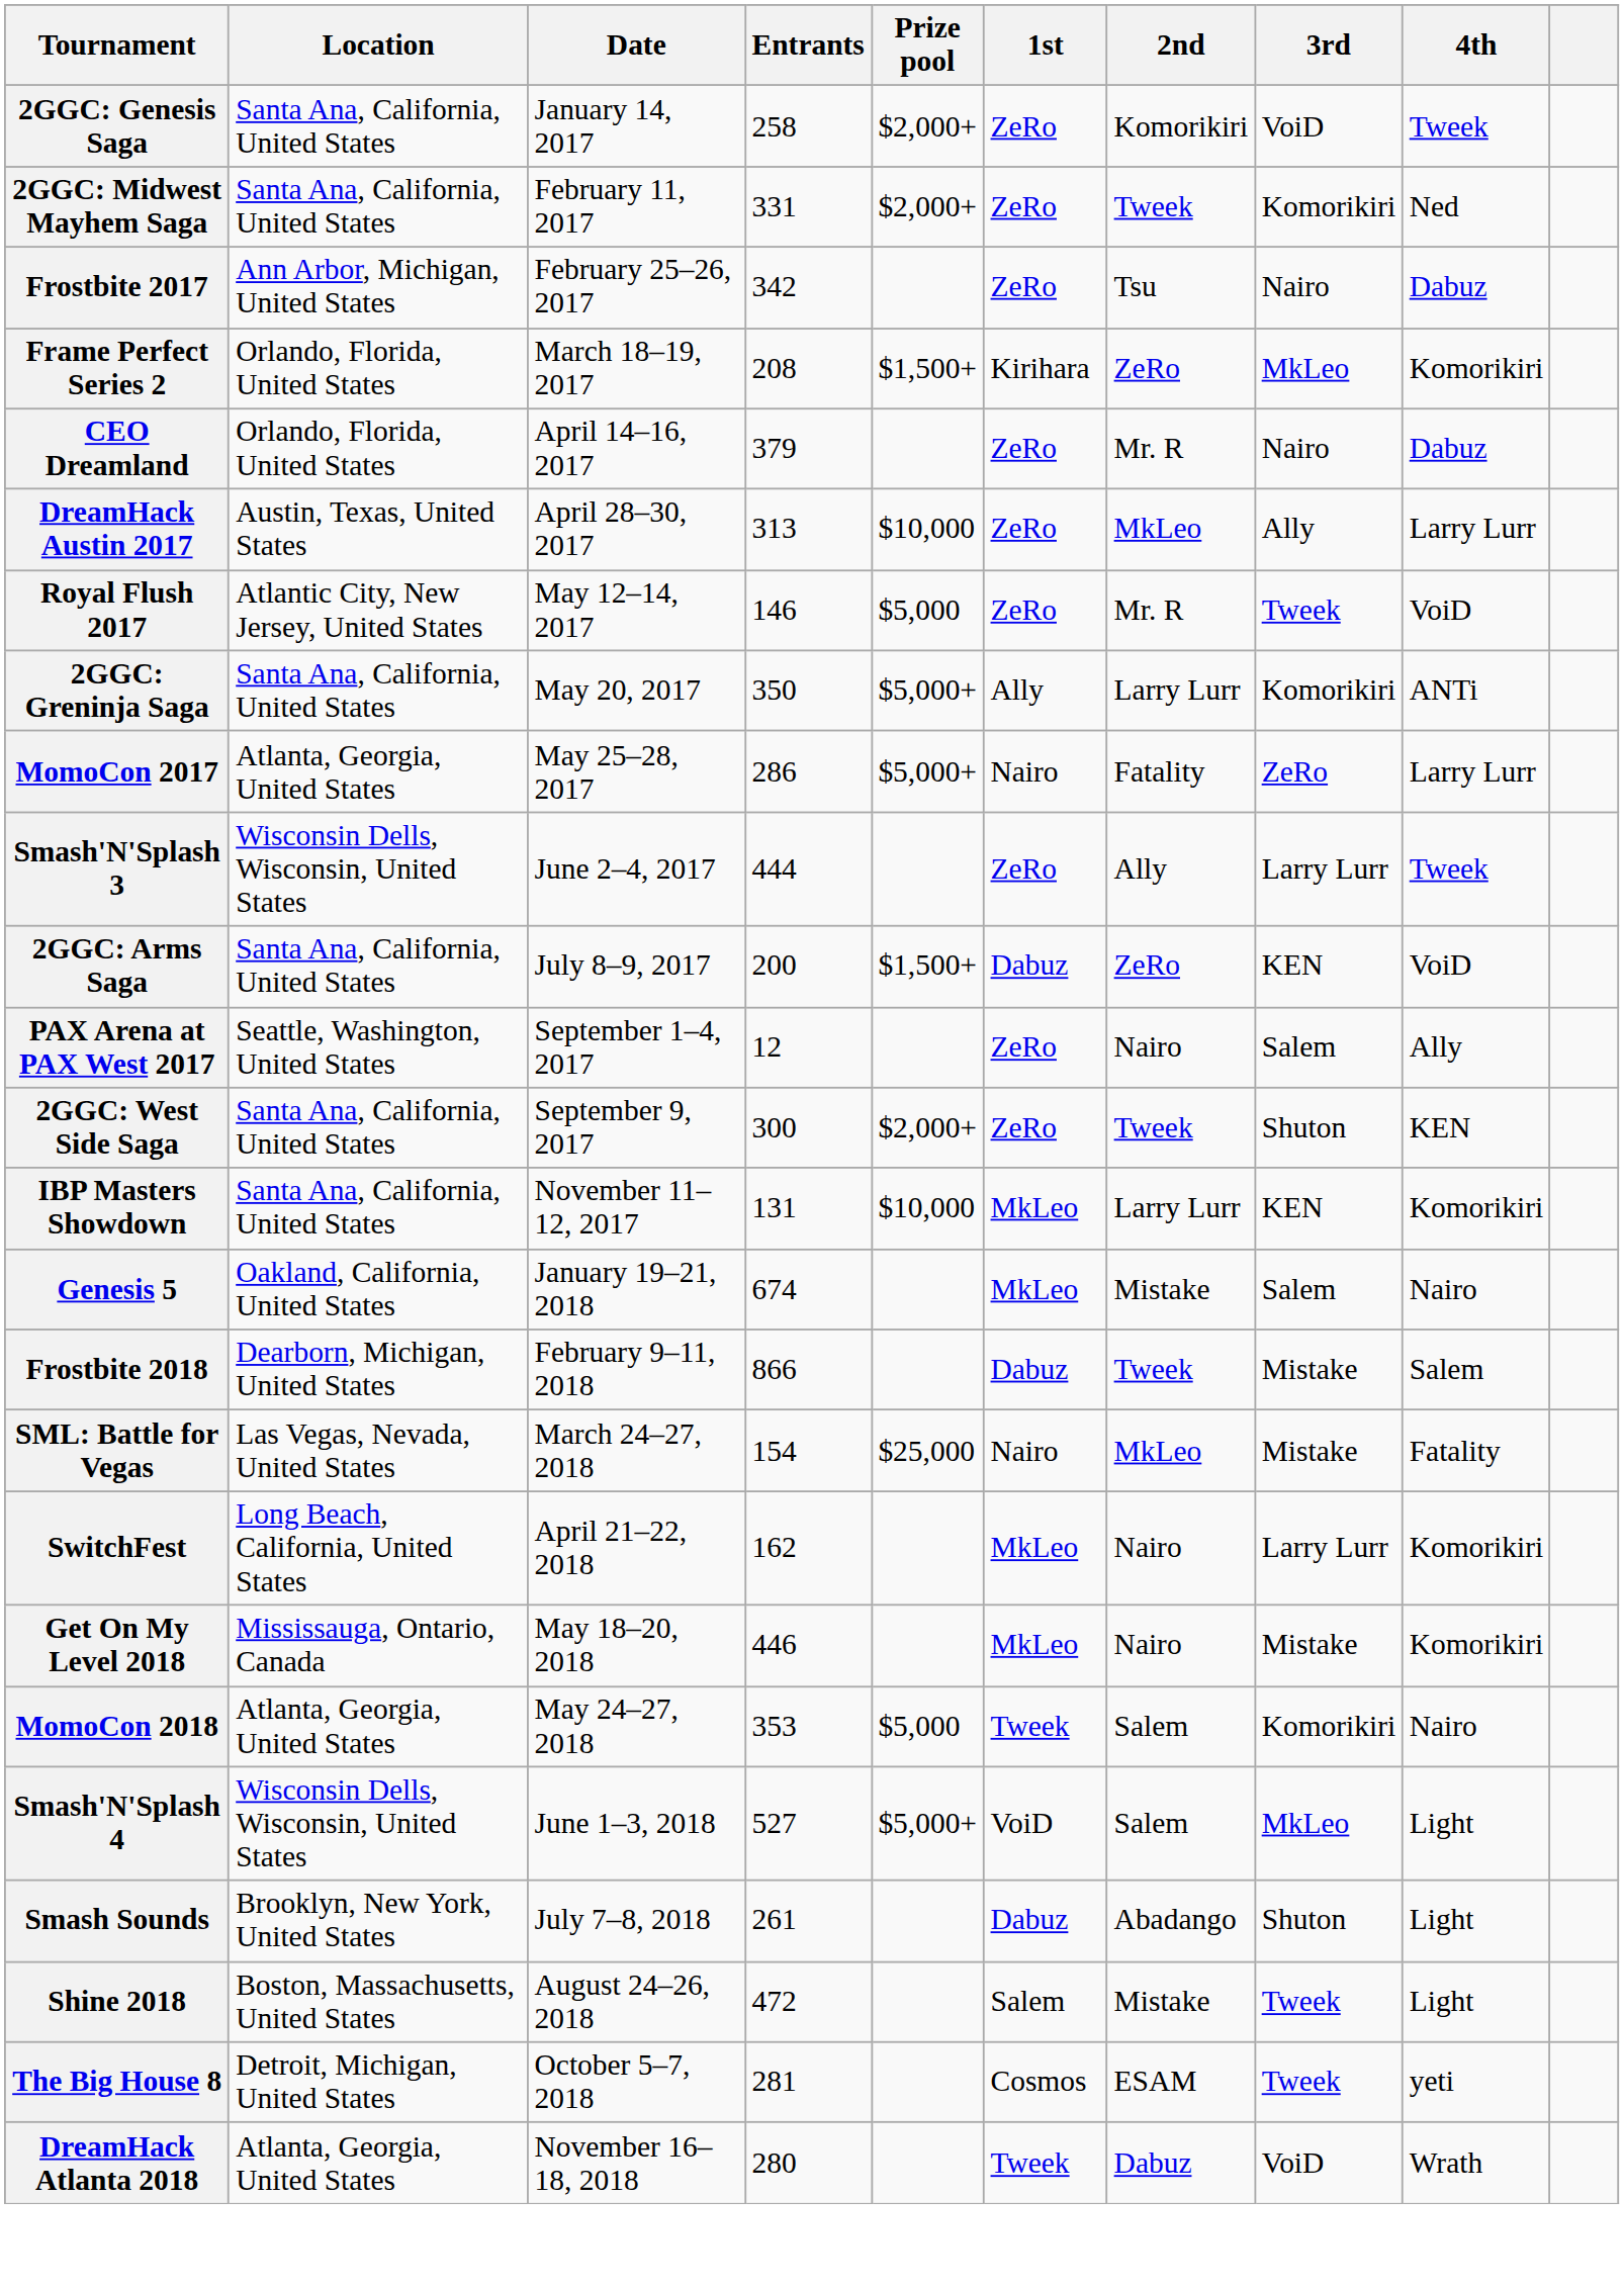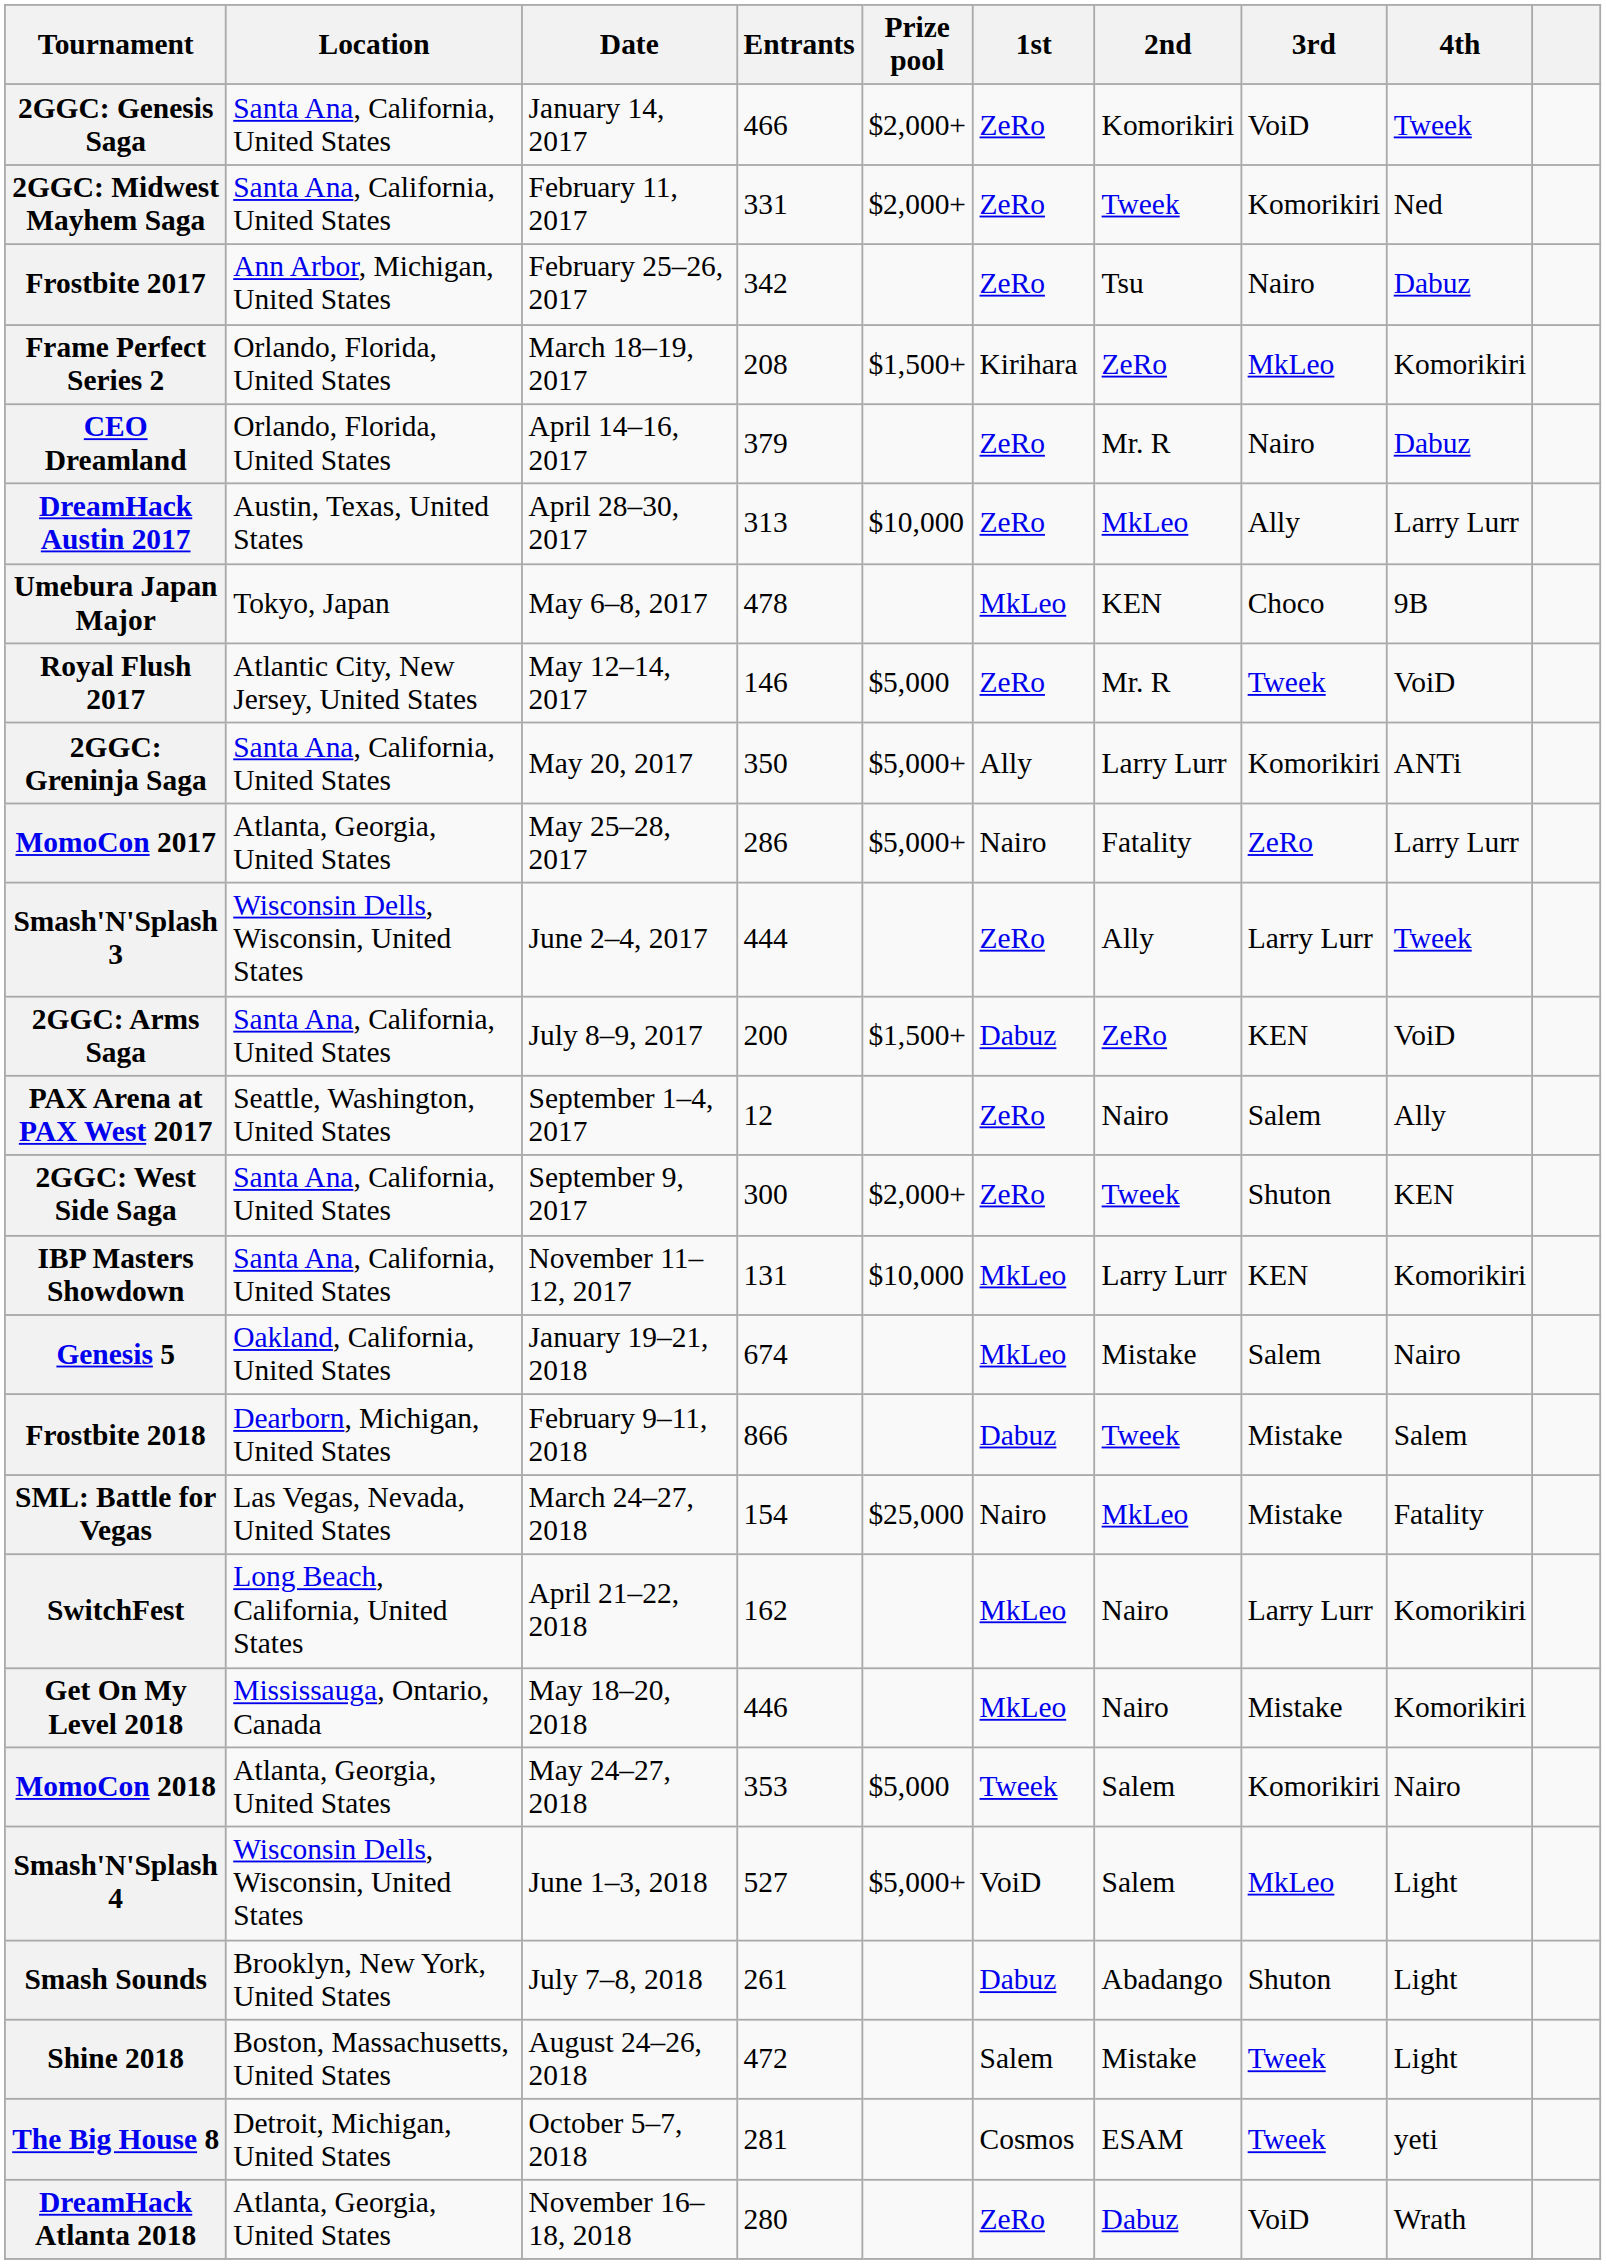2GGC: Genesis Saga | Entrants: 258 -> 466
+ row: Umebura Japan Major | Tokyo, Japan | May 6–8, 2017 | 478 | MkLeo | KEN | Choco | 9B
DreamHack Atlanta 2018 | 1st: Tweek -> ZeRo
